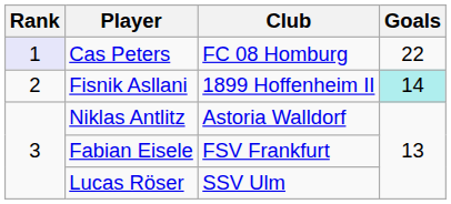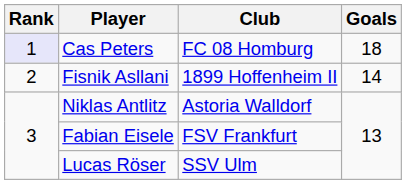Cas Peters | Goals: 22 -> 18
Fisnik Asllani | Goals: paleturquoise background -> no background
